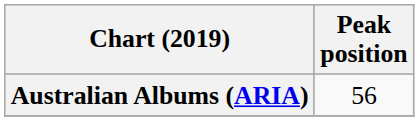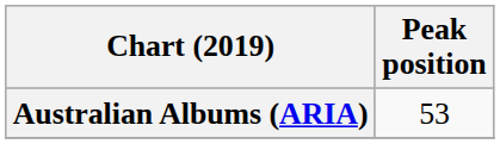Australian Albums (ARIA) | Peak position: 56 -> 53
